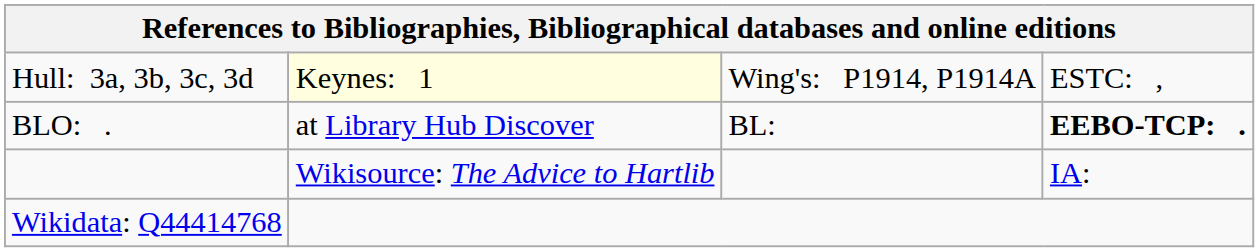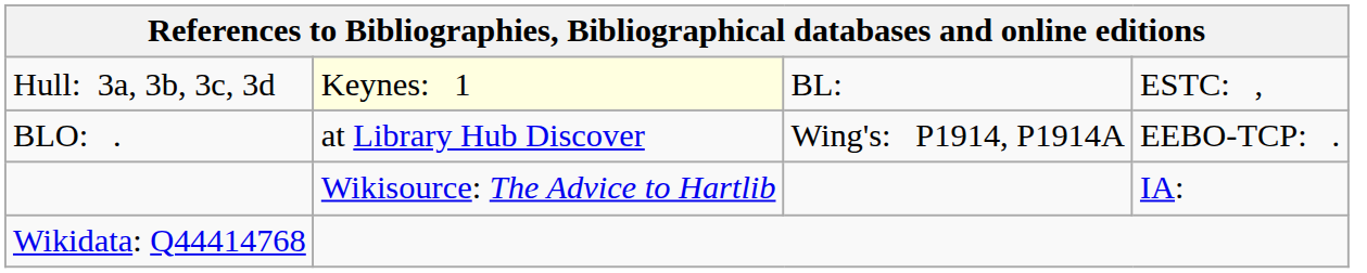Hull: 3a, 3b, 3c, 3d | column 3: Wing's: P1914, P1914A -> BL:
BLO: . | column 3: BL: -> Wing's: P1914, P1914A
BLO: . | column 4: bold -> normal
